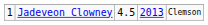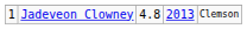Jadeveon Clowney | column 3: 4.5 -> 4.8
